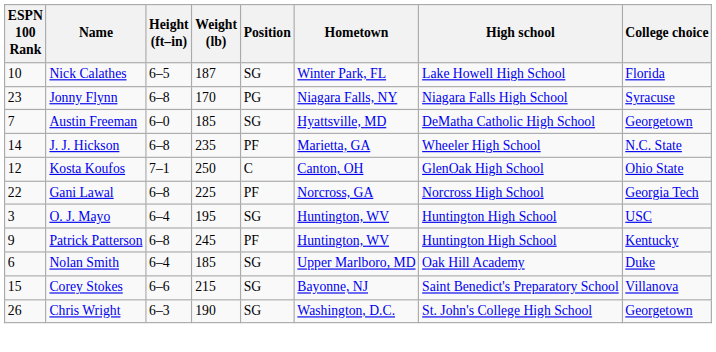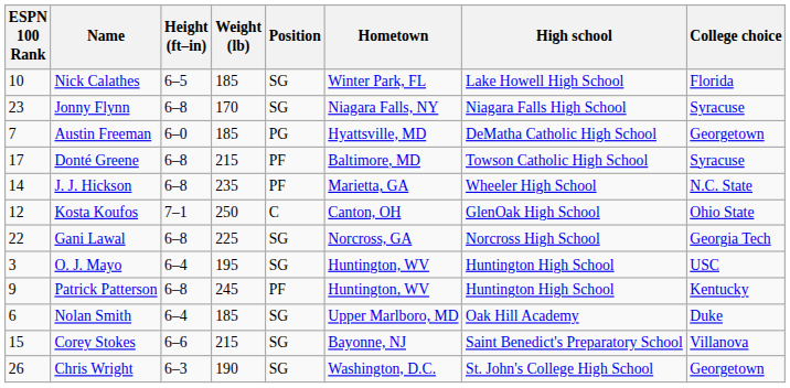Nick Calathes | Weight (lb): 187 -> 185
Jonny Flynn | Position: PG -> SG
Austin Freeman | Position: SG -> PG
+ row: 17 | Donté Greene | 6–8 | 215 | PF | Baltimore, MD | Towson Catholic High School | Syracuse
Gani Lawal | Position: PF -> SG
